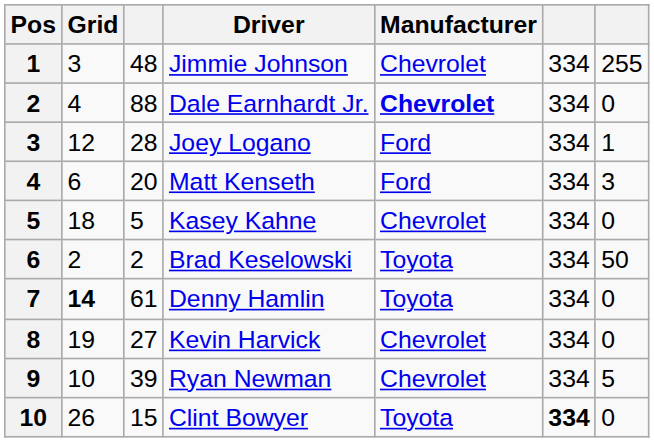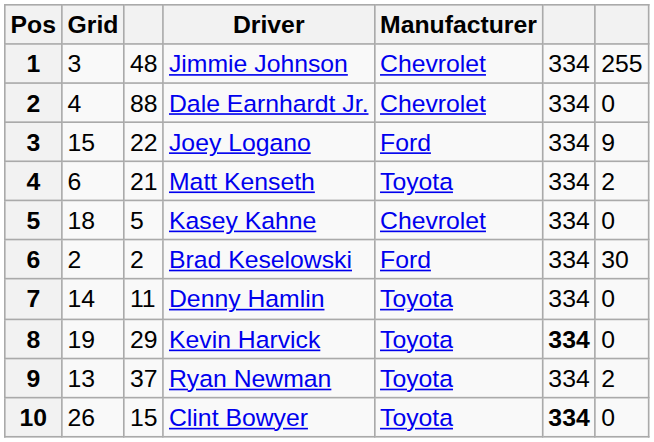Dale Earnhardt Jr. | Manufacturer: bold -> normal
Joey Logano | Grid: 12 -> 15
Joey Logano | column 3: 28 -> 22
Joey Logano | column 7: 1 -> 9
Matt Kenseth | column 3: 20 -> 21
Matt Kenseth | Manufacturer: Ford -> Toyota
Matt Kenseth | column 7: 3 -> 2
Brad Keselowski | Manufacturer: Toyota -> Ford
Brad Keselowski | column 7: 50 -> 30
Denny Hamlin | Grid: bold -> normal
Denny Hamlin | column 3: 61 -> 11
Kevin Harvick | column 3: 27 -> 29
Kevin Harvick | Manufacturer: Chevrolet -> Toyota
Kevin Harvick | column 6: normal -> bold
Ryan Newman | Grid: 10 -> 13
Ryan Newman | column 3: 39 -> 37
Ryan Newman | Manufacturer: Chevrolet -> Toyota
Ryan Newman | column 7: 5 -> 2
